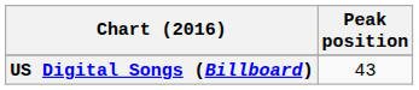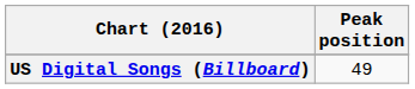US Digital Songs (Billboard) | Peak position: 43 -> 49
